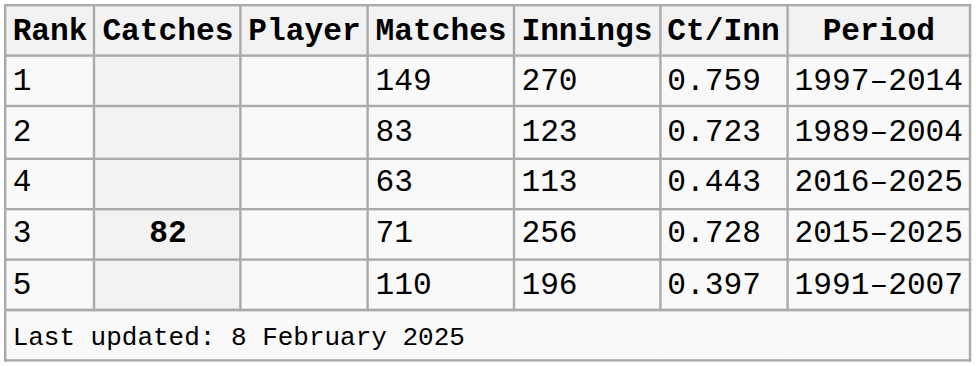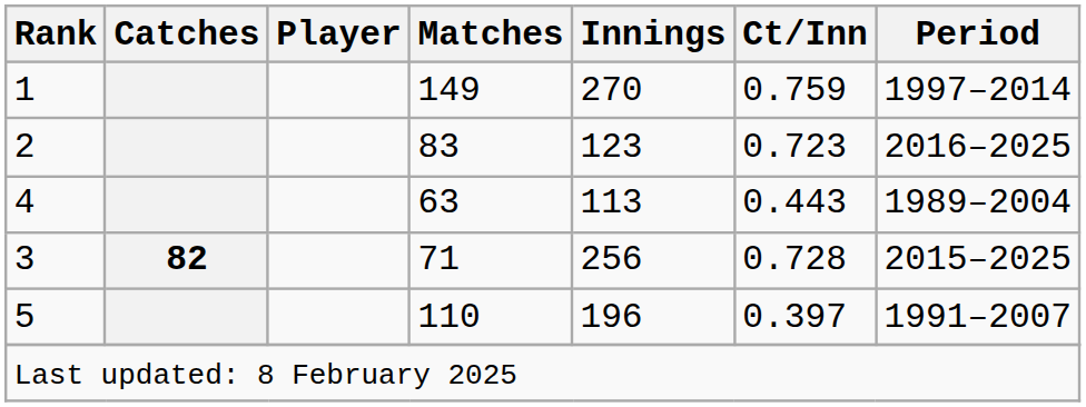2 | Period: 1989–2004 -> 2016–2025
4 | Period: 2016–2025 -> 1989–2004
